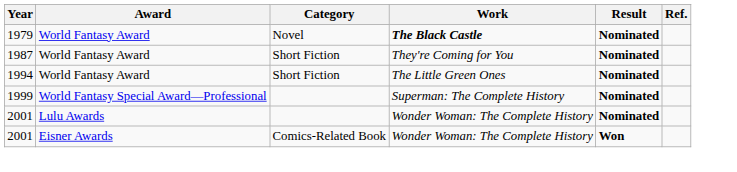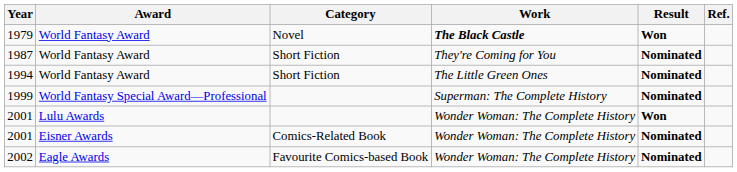1979 | Result: Nominated -> Won
2001 / Lulu Awards | Result: Nominated -> Won
2001 / Eisner Awards | Result: Won -> Nominated
+ row: 2002 | Eagle Awards | Favourite Comics-based Book | Wonder Woman: The Complete History | Nominated
